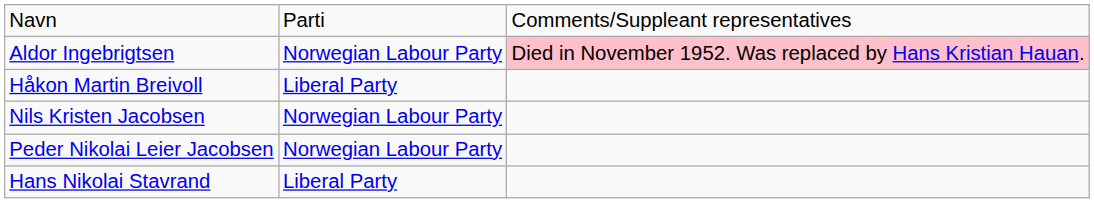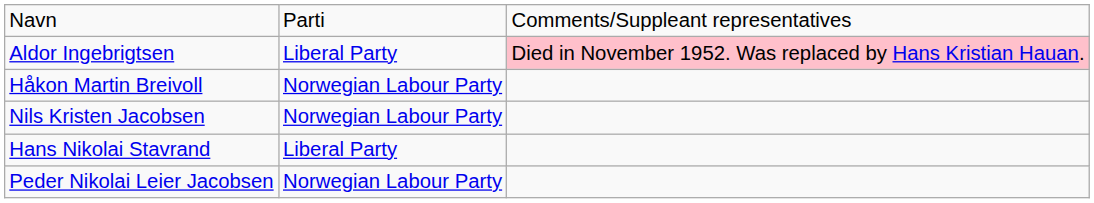Aldor Ingebrigtsen | column 2: Norwegian Labour Party -> Liberal Party
Håkon Martin Breivoll | column 2: Liberal Party -> Norwegian Labour Party
rows swapped: Hans Nikolai Stavrand <-> Peder Nikolai Leier Jacobsen
